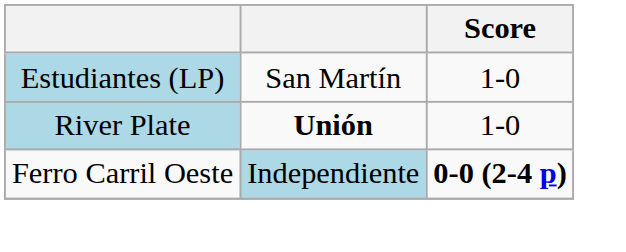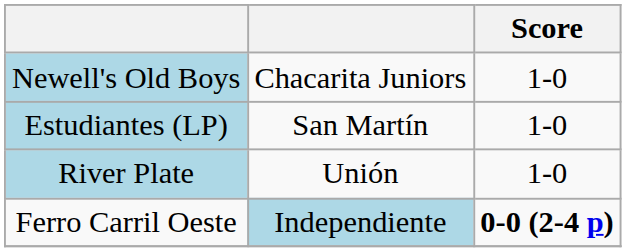+ row: Newell's Old Boys | Chacarita Juniors | 1-0
River Plate | column 2: bold -> normal
